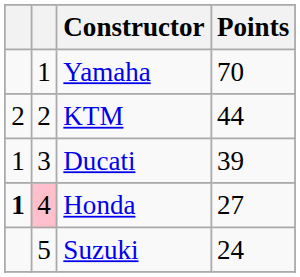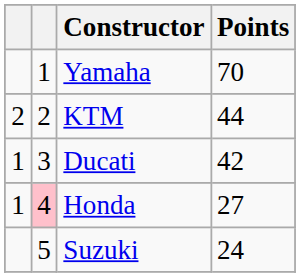Ducati | Points: 39 -> 42
Honda | column 1: bold -> normal
